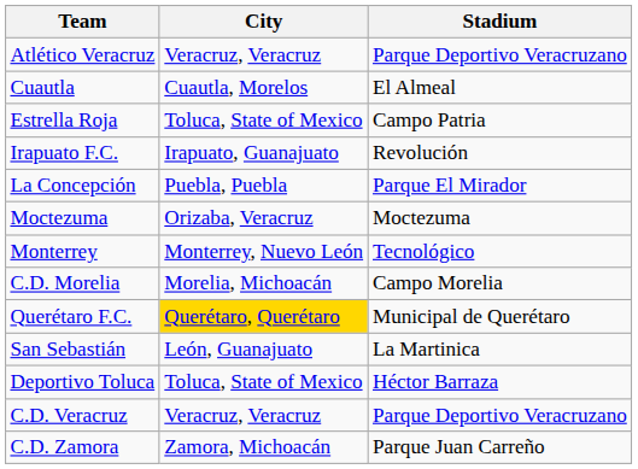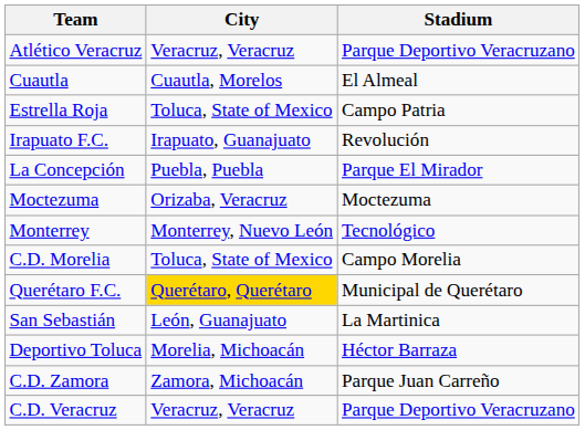C.D. Morelia | City: Morelia, Michoacán -> Toluca, State of Mexico
Deportivo Toluca | City: Toluca, State of Mexico -> Morelia, Michoacán
rows swapped: C.D. Veracruz <-> C.D. Zamora
